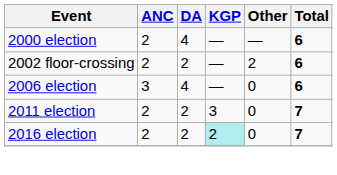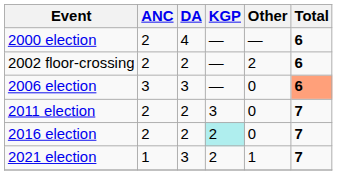2006 election | DA: 4 -> 3
2006 election | Total: no background -> lightsalmon background
+ row: 2021 election | 1 | 3 | 2 | 1 | 7
